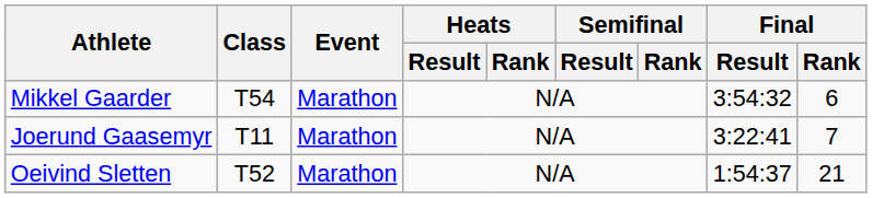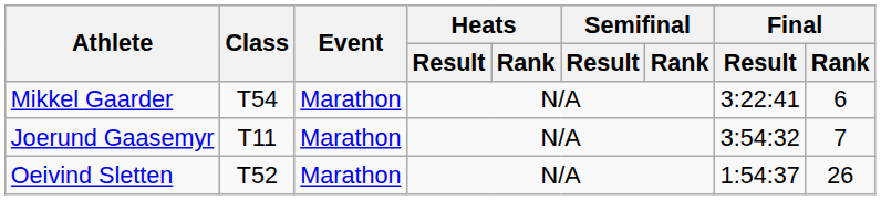Mikkel Gaarder | Final / Result: 3:54:32 -> 3:22:41
Joerund Gaasemyr | Final / Result: 3:22:41 -> 3:54:32
Oeivind Sletten | Final / Rank: 21 -> 26
